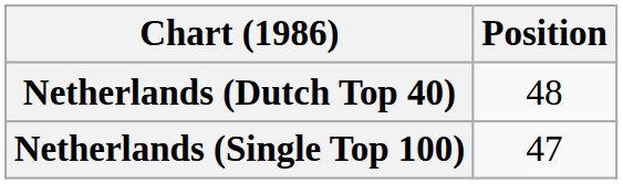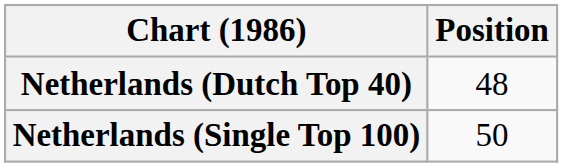Netherlands (Single Top 100) | Position: 47 -> 50
